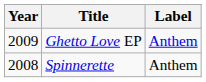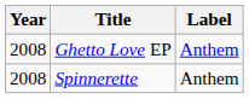Ghetto Love EP | Year: 2009 -> 2008
